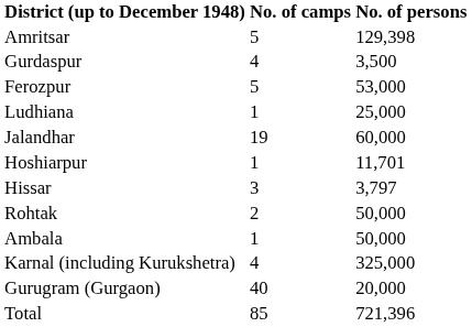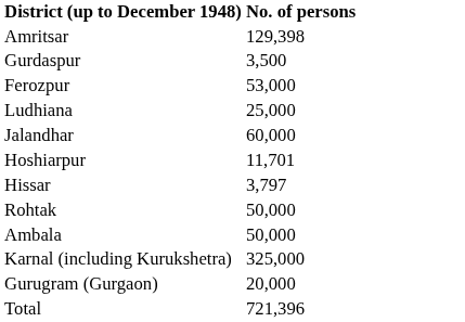- column: No. of camps | 5 | 4 | 5 | 1 | 19 | 1 | 3 | 2 | 1 | 4 | 40 | 85
